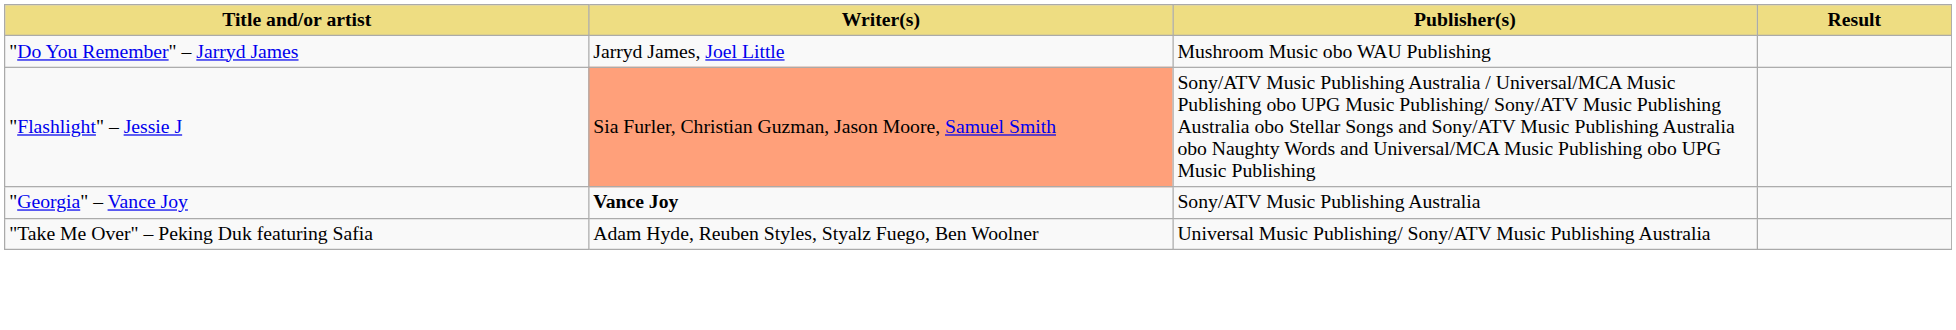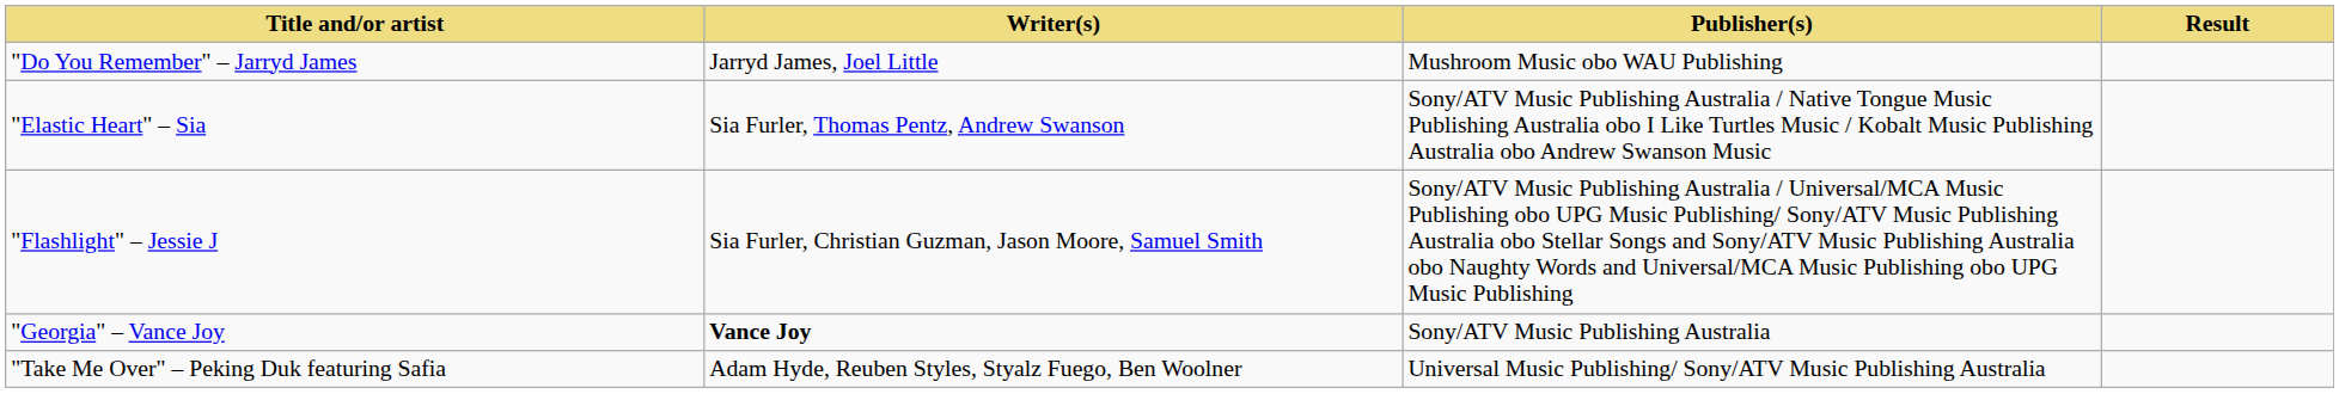+ row: "Elastic Heart" – Sia | Sia Furler, Thomas Pentz, Andrew Swanson | Sony/ATV Music Publishing Australia / Native Tongue Music Publishing Australia obo I Like Turtles Music / Kobalt Music Publishing Australia obo Andrew Swanson Music
"Flashlight" – Jessie J | Writer(s): lightsalmon background -> no background
